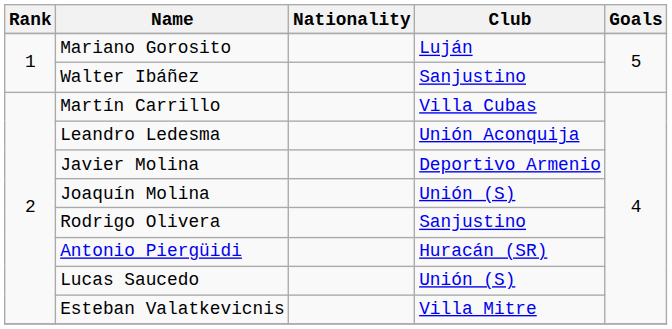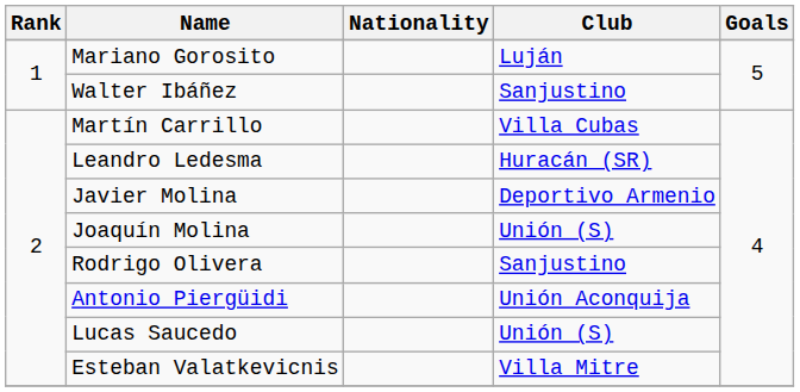Leandro Ledesma | Club: Unión Aconquija -> Huracán (SR)
Antonio Piergüidi | Club: Huracán (SR) -> Unión Aconquija
